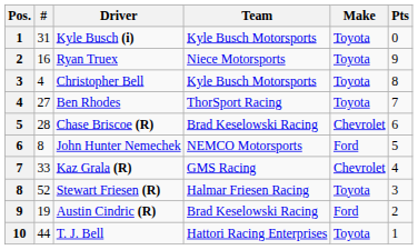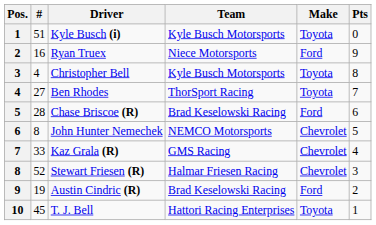Kyle Busch (i) | #: 31 -> 51
Ryan Truex | Make: Toyota -> Ford
Chase Briscoe (R) | Make: Chevrolet -> Ford
John Hunter Nemechek | Make: Ford -> Chevrolet
Stewart Friesen (R) | Make: Toyota -> Chevrolet
T. J. Bell | #: 44 -> 45
